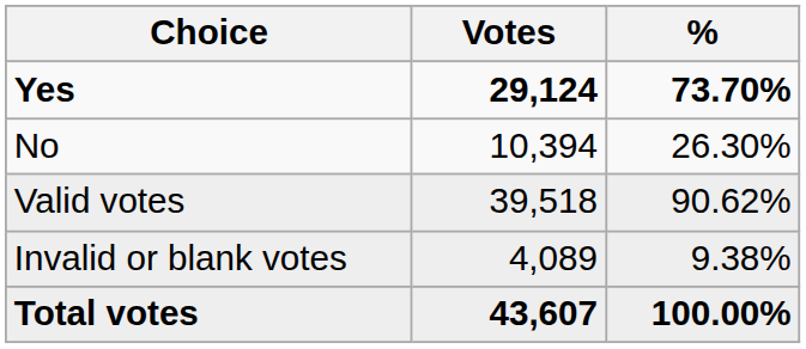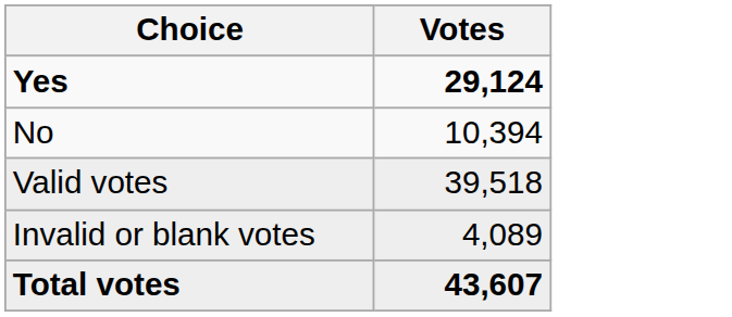- column: % | 73.70% | 26.30% | 90.62% | 9.38% | 100.00%
